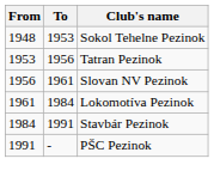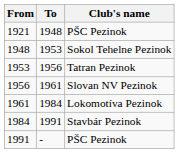+ row: 1921 | 1948 | PŠC Pezinok
